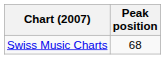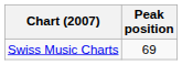Swiss Music Charts | Peak position: 68 -> 69
